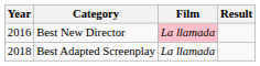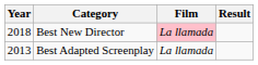Best New Director | Year: 2016 -> 2018
Best Adapted Screenplay | Year: 2018 -> 2013
